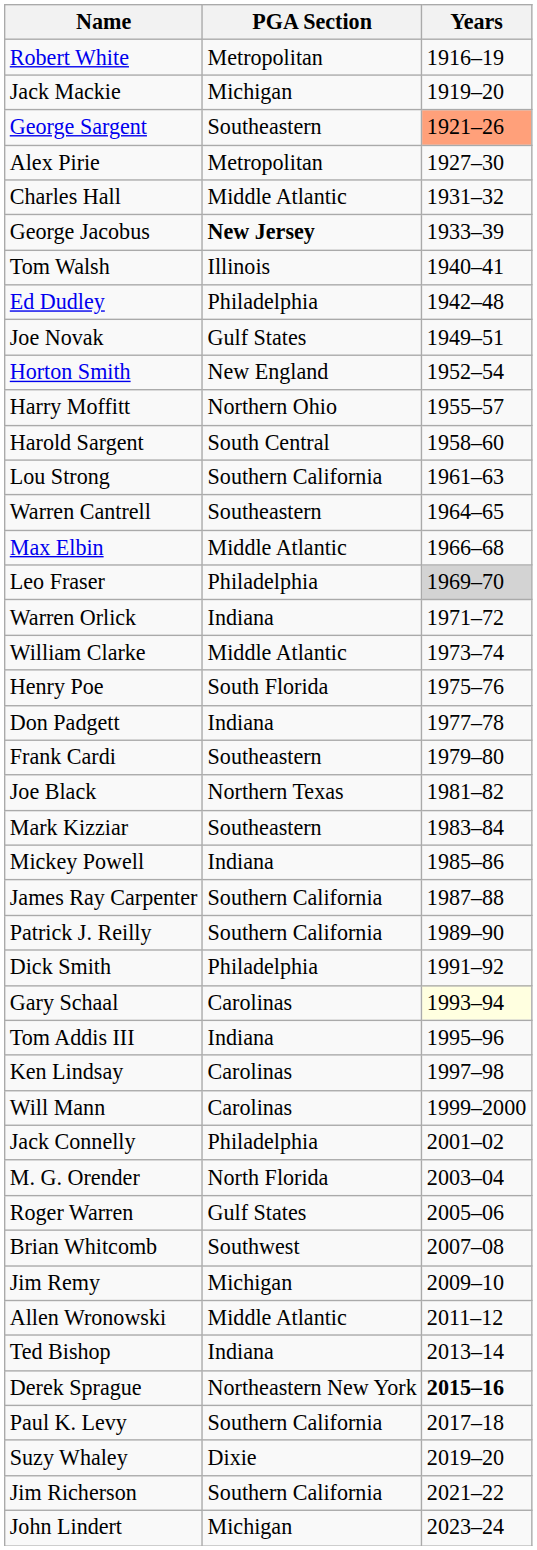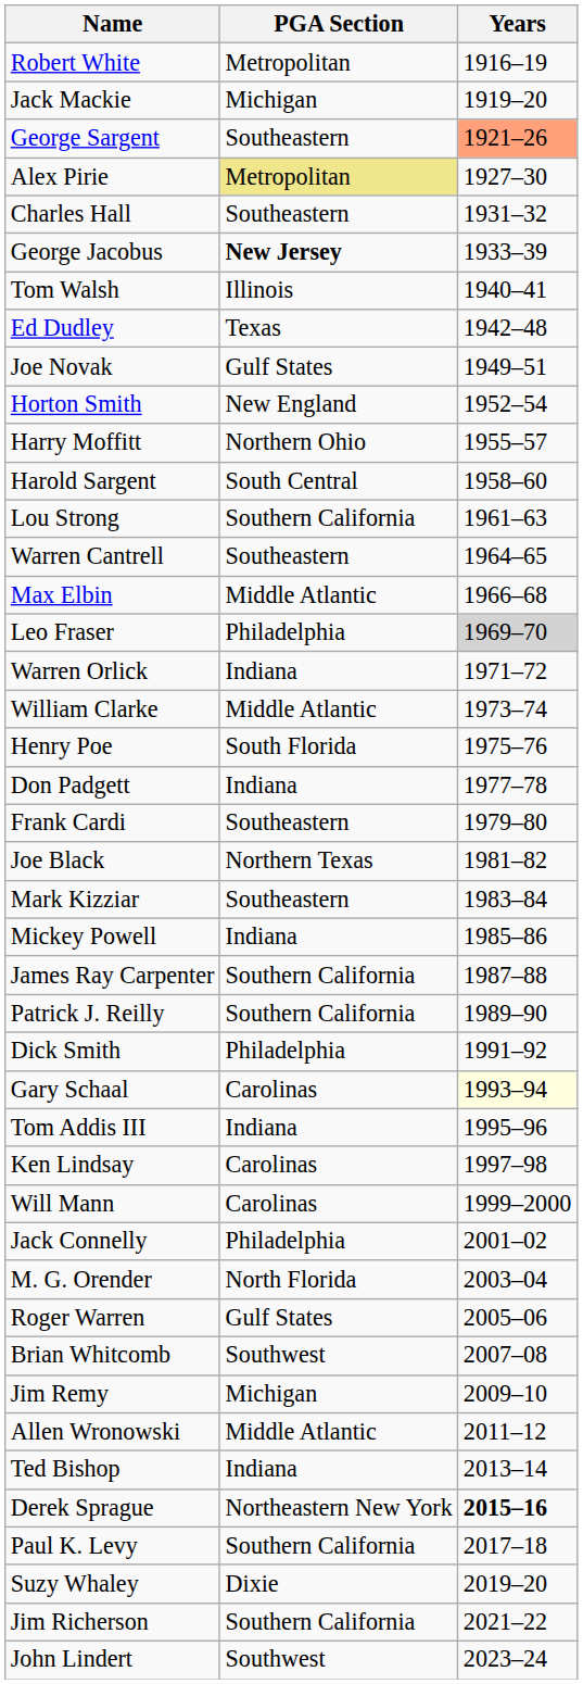Alex Pirie | PGA Section: no background -> khaki background
Charles Hall | PGA Section: Middle Atlantic -> Southeastern
Ed Dudley | PGA Section: Philadelphia -> Texas
John Lindert | PGA Section: Michigan -> Southwest
